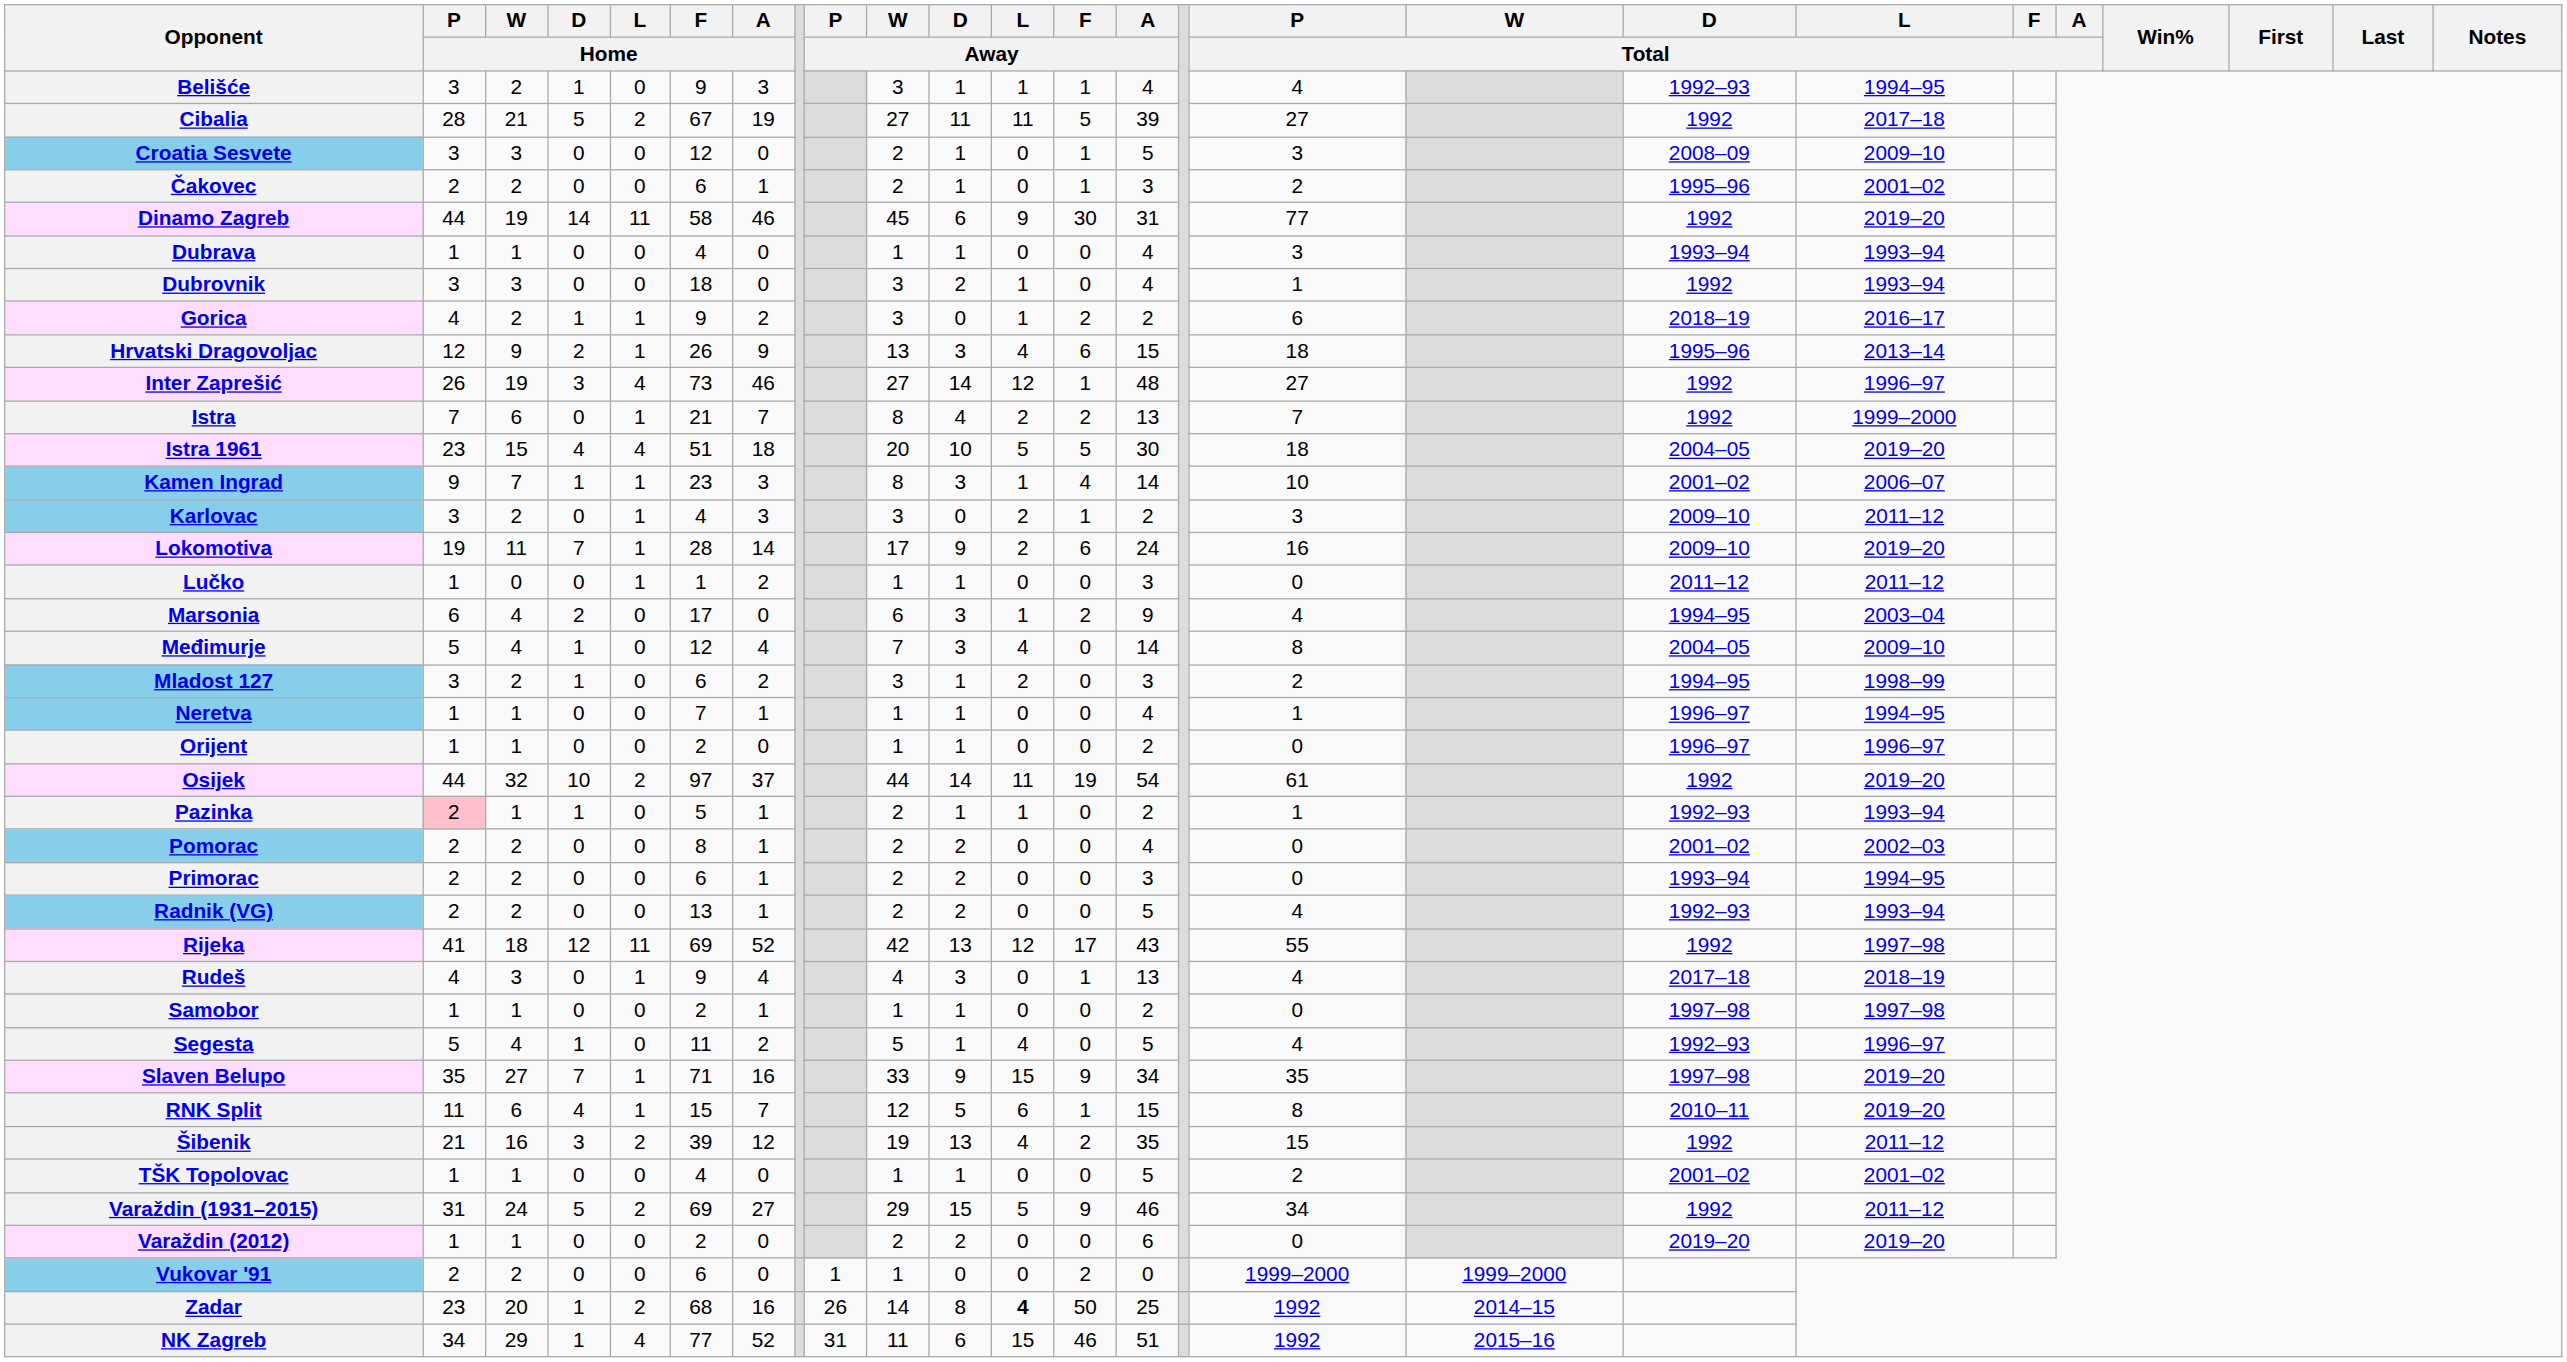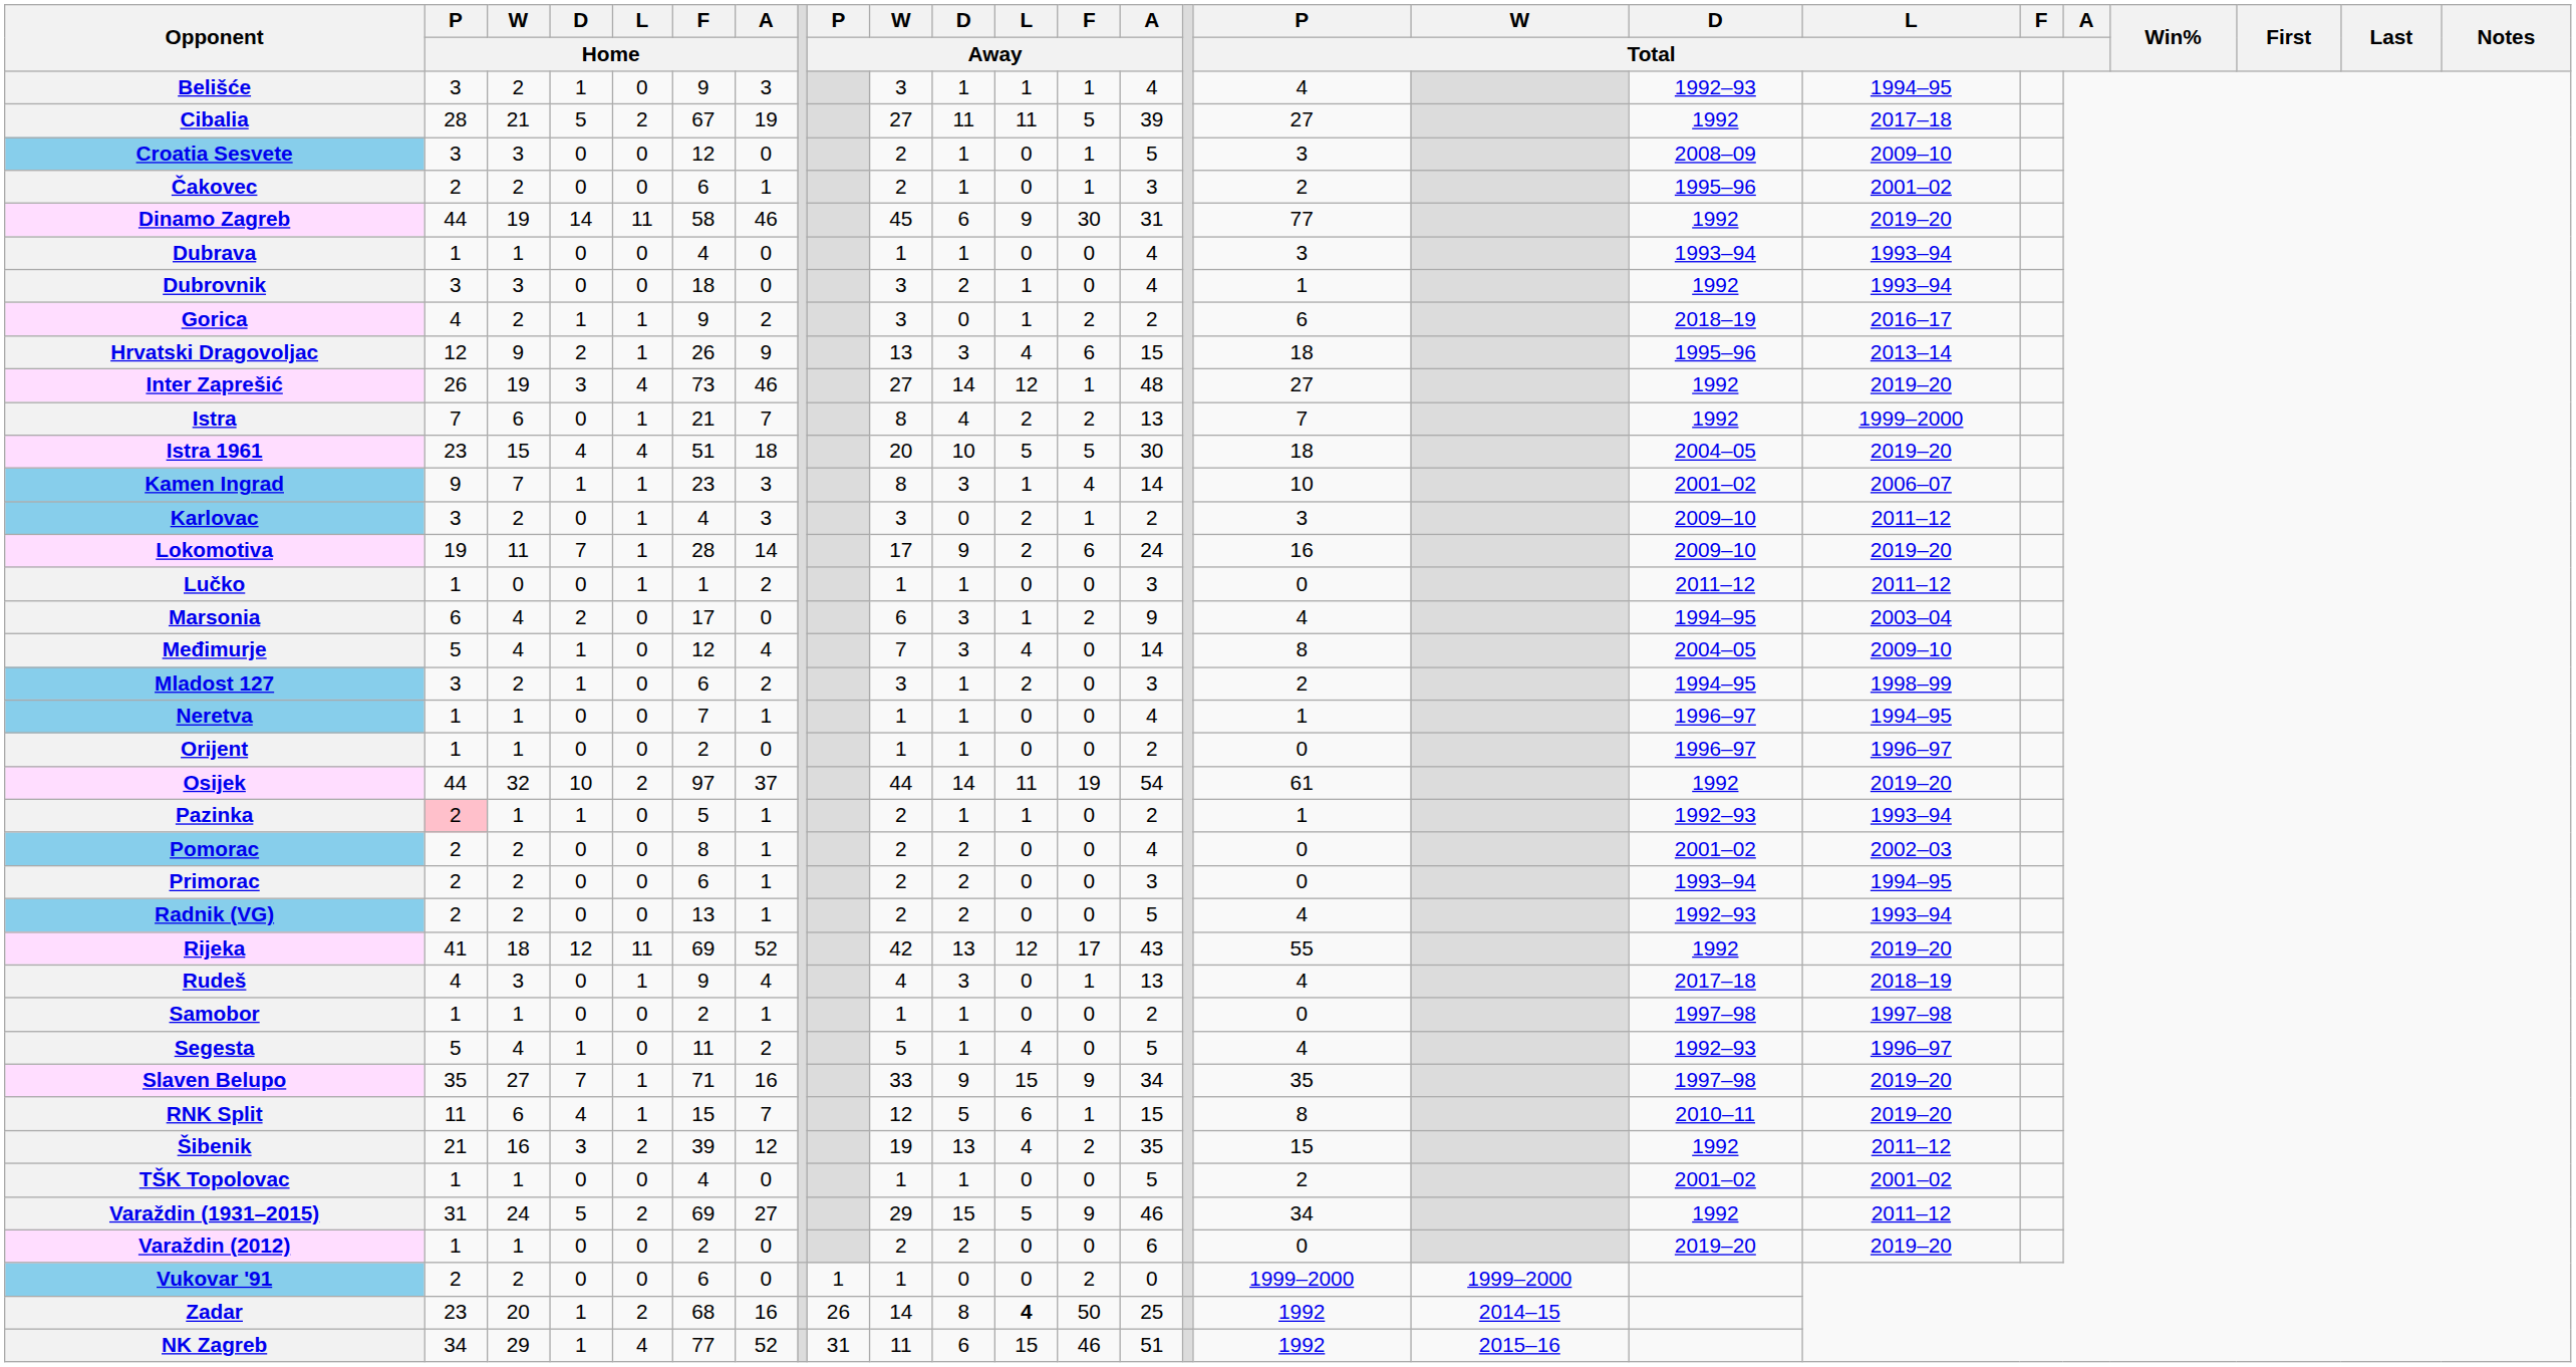Inter Zaprešić | L / Total: 1996–97 -> 2019–20
Rijeka | L / Total: 1997–98 -> 2019–20
